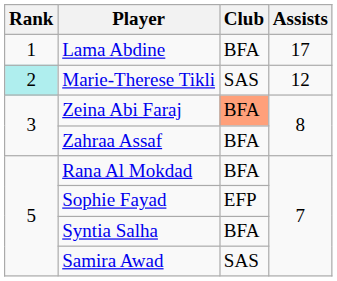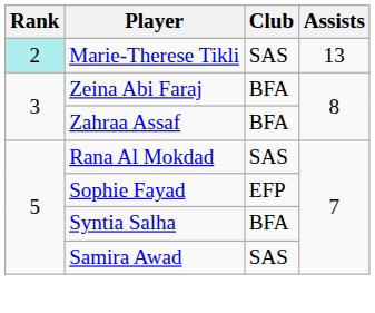- row: 1 | Lama Abdine | BFA | 17
Marie-Therese Tikli | Assists: 12 -> 13
Zeina Abi Faraj | Club: lightsalmon background -> no background
Rana Al Mokdad | Club: BFA -> SAS
